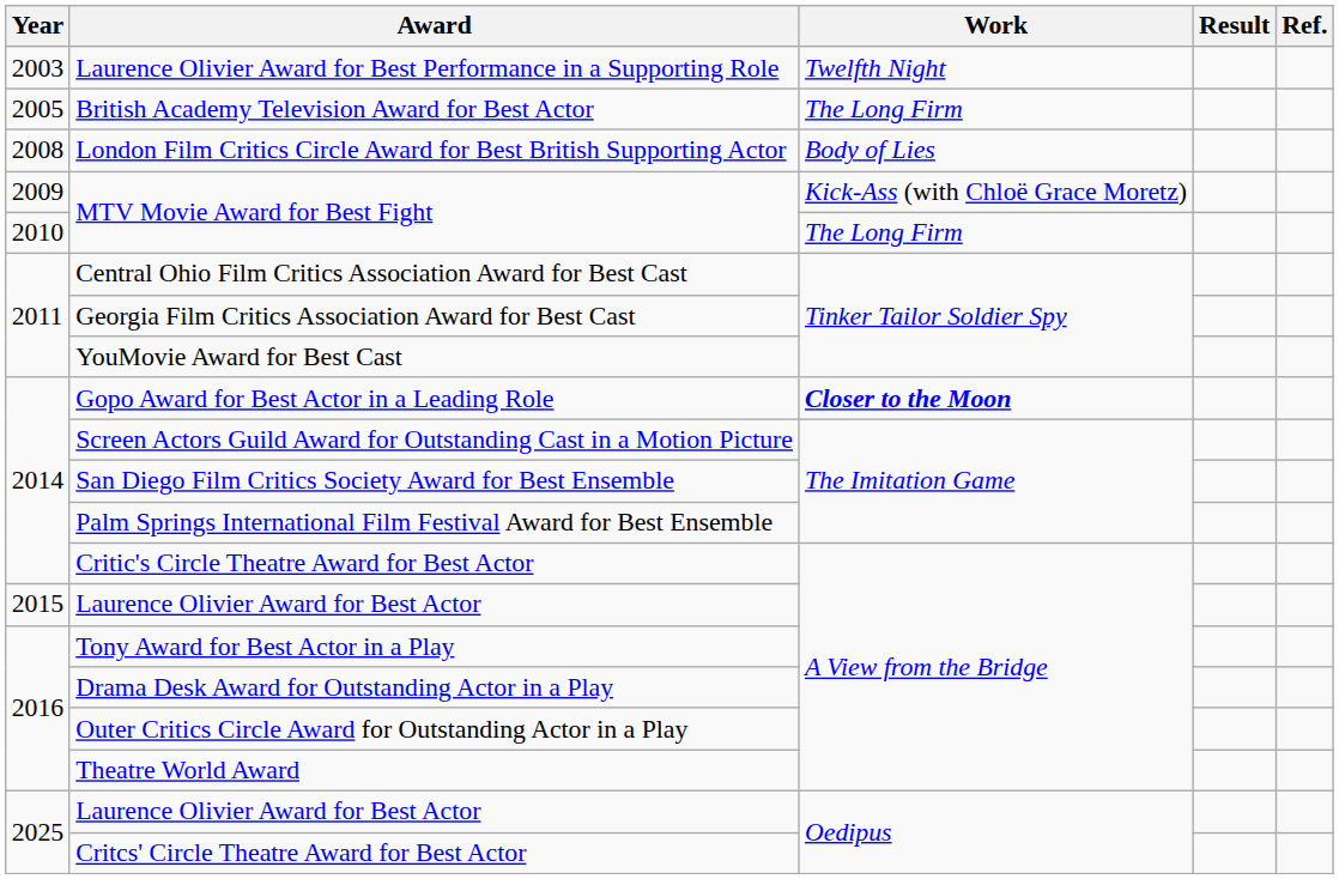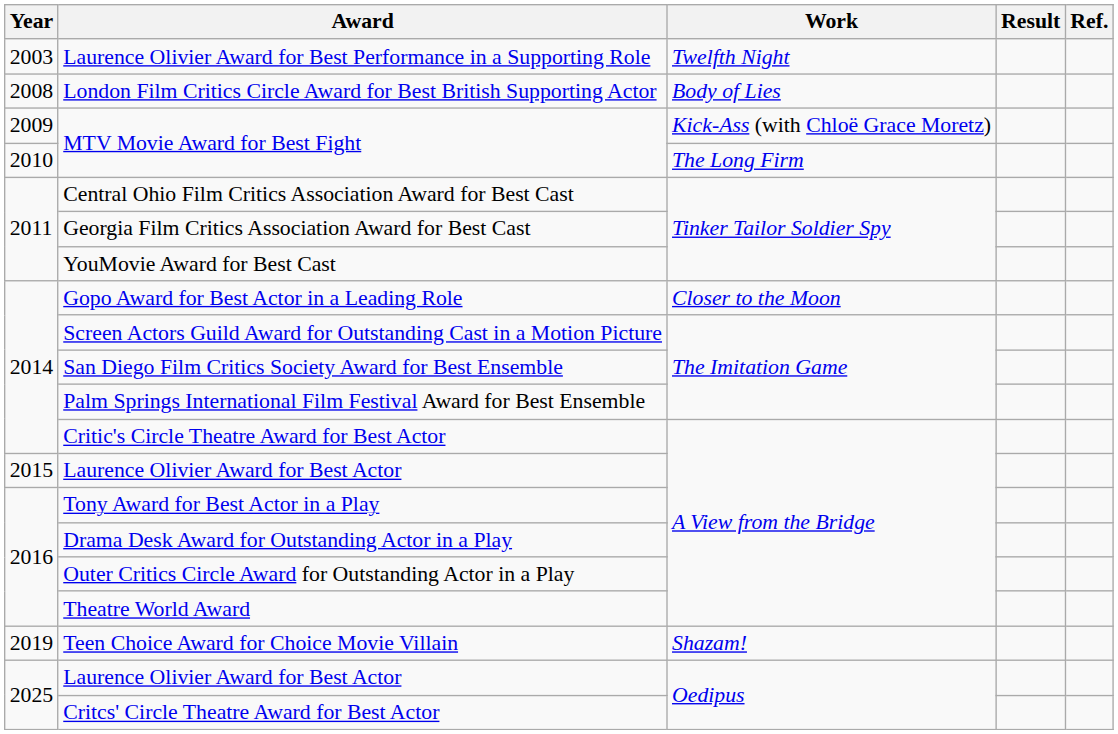- row: 2005 | British Academy Television Award for Best Actor | The Long Firm
Gopo Award for Best Actor in a Leading Role | Work: bold -> normal
+ row: 2019 | Teen Choice Award for Choice Movie Villain | Shazam!
